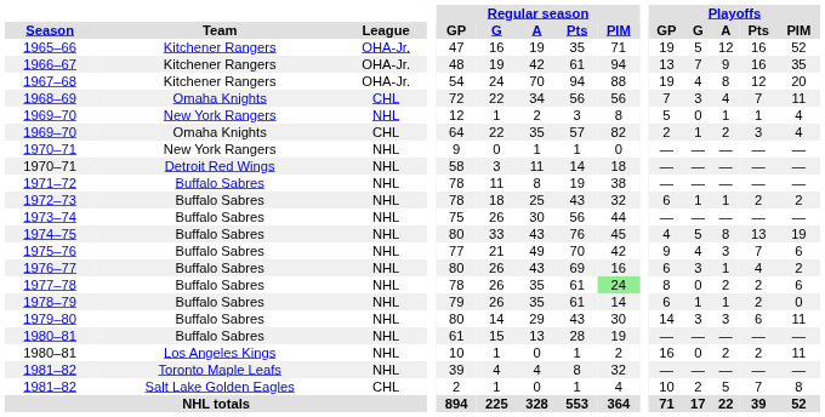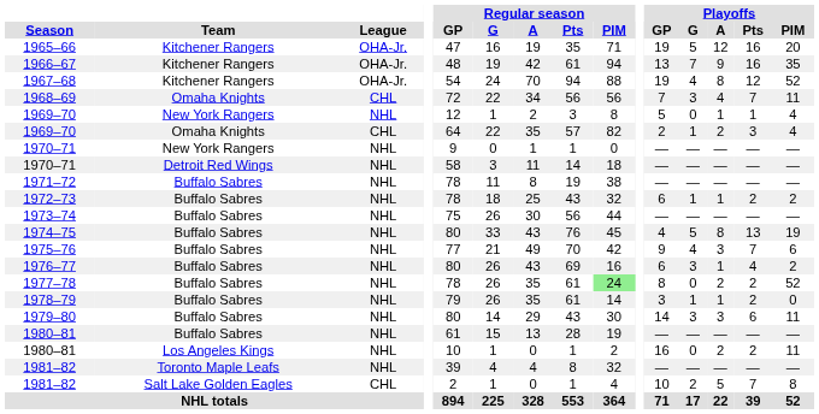1965–66 | Playoffs / PIM: 52 -> 20
1967–68 | Playoffs / PIM: 20 -> 52
1977–78 | Playoffs / PIM: 6 -> 52
1978–79 | Playoffs / GP: 6 -> 3
